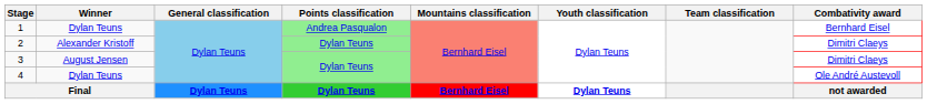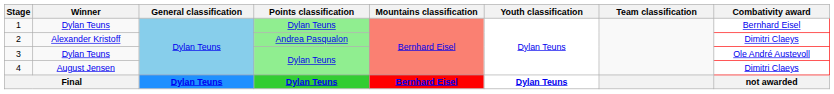1 | Points classification: Andrea Pasqualon -> Dylan Teuns
2 | Points classification: Dylan Teuns -> Andrea Pasqualon
3 | Winner: August Jensen -> Dylan Teuns
3 | Combativity award: Dimitri Claeys -> Ole André Austevoll
4 | Winner: Dylan Teuns -> August Jensen
4 | Combativity award: Ole André Austevoll -> Dimitri Claeys
